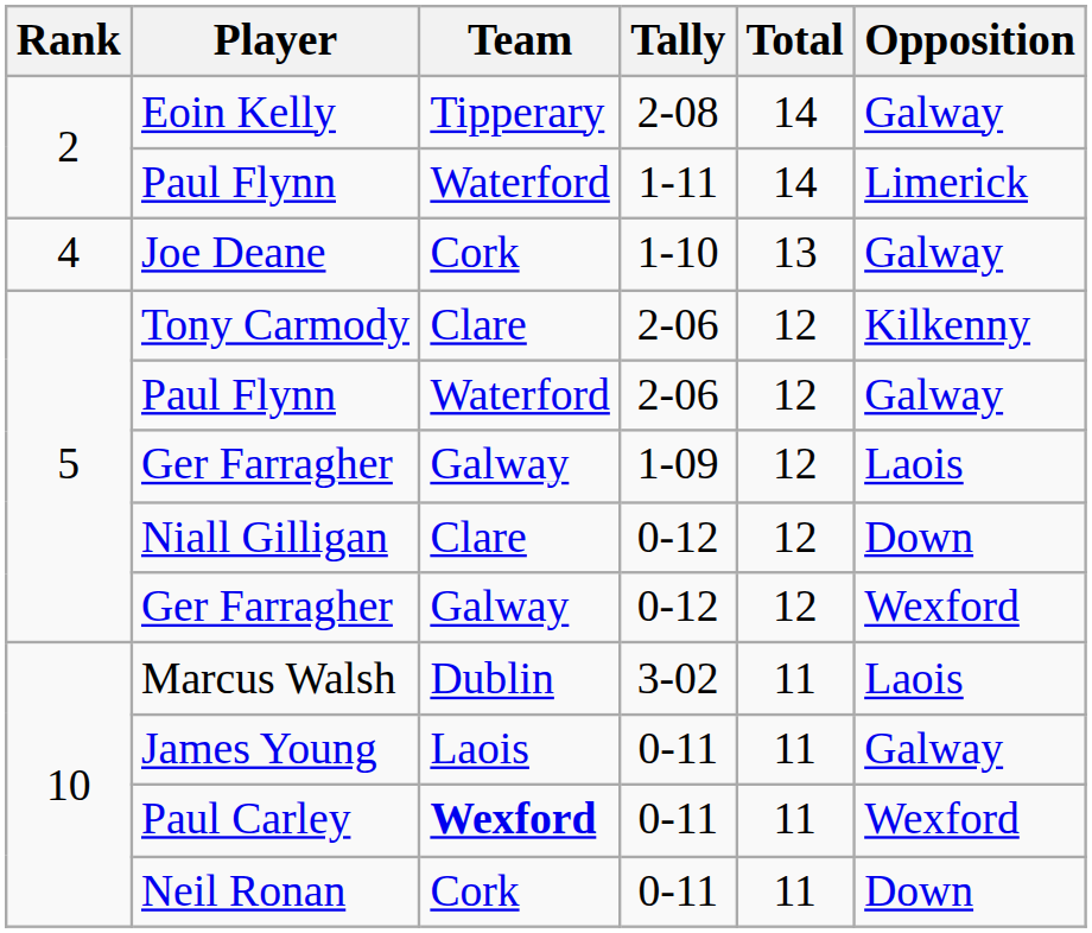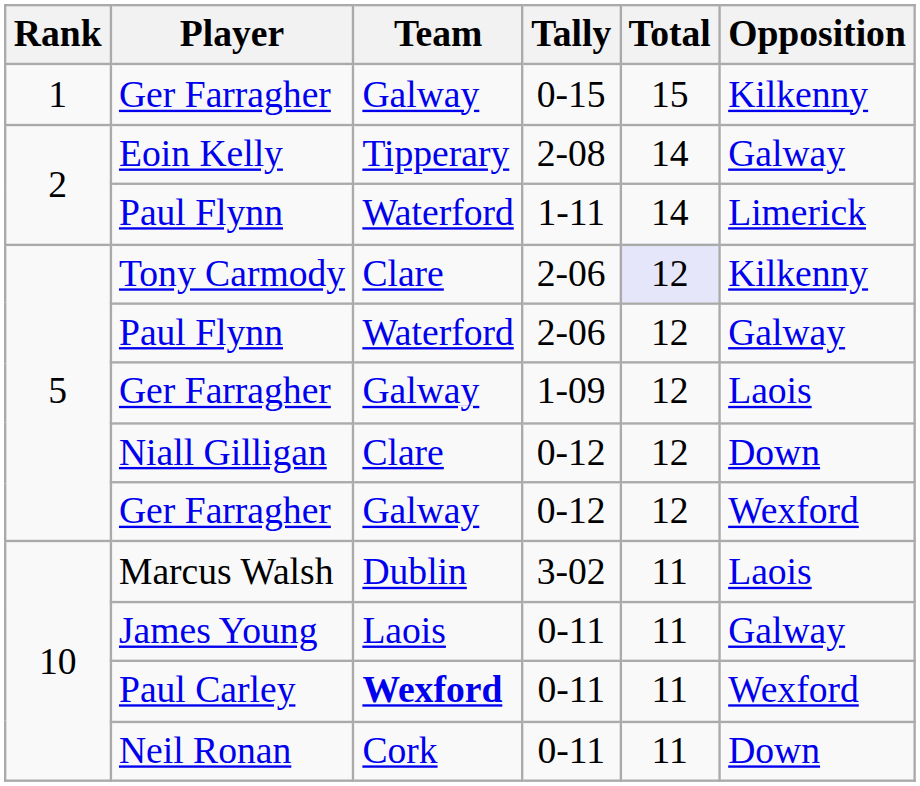+ row: 1 | Ger Farragher | Galway | 0-15 | 15 | Kilkenny
- row: 4 | Joe Deane | Cork | 1-10 | 13 | Galway
Tony Carmody | Total: no background -> lavender background
